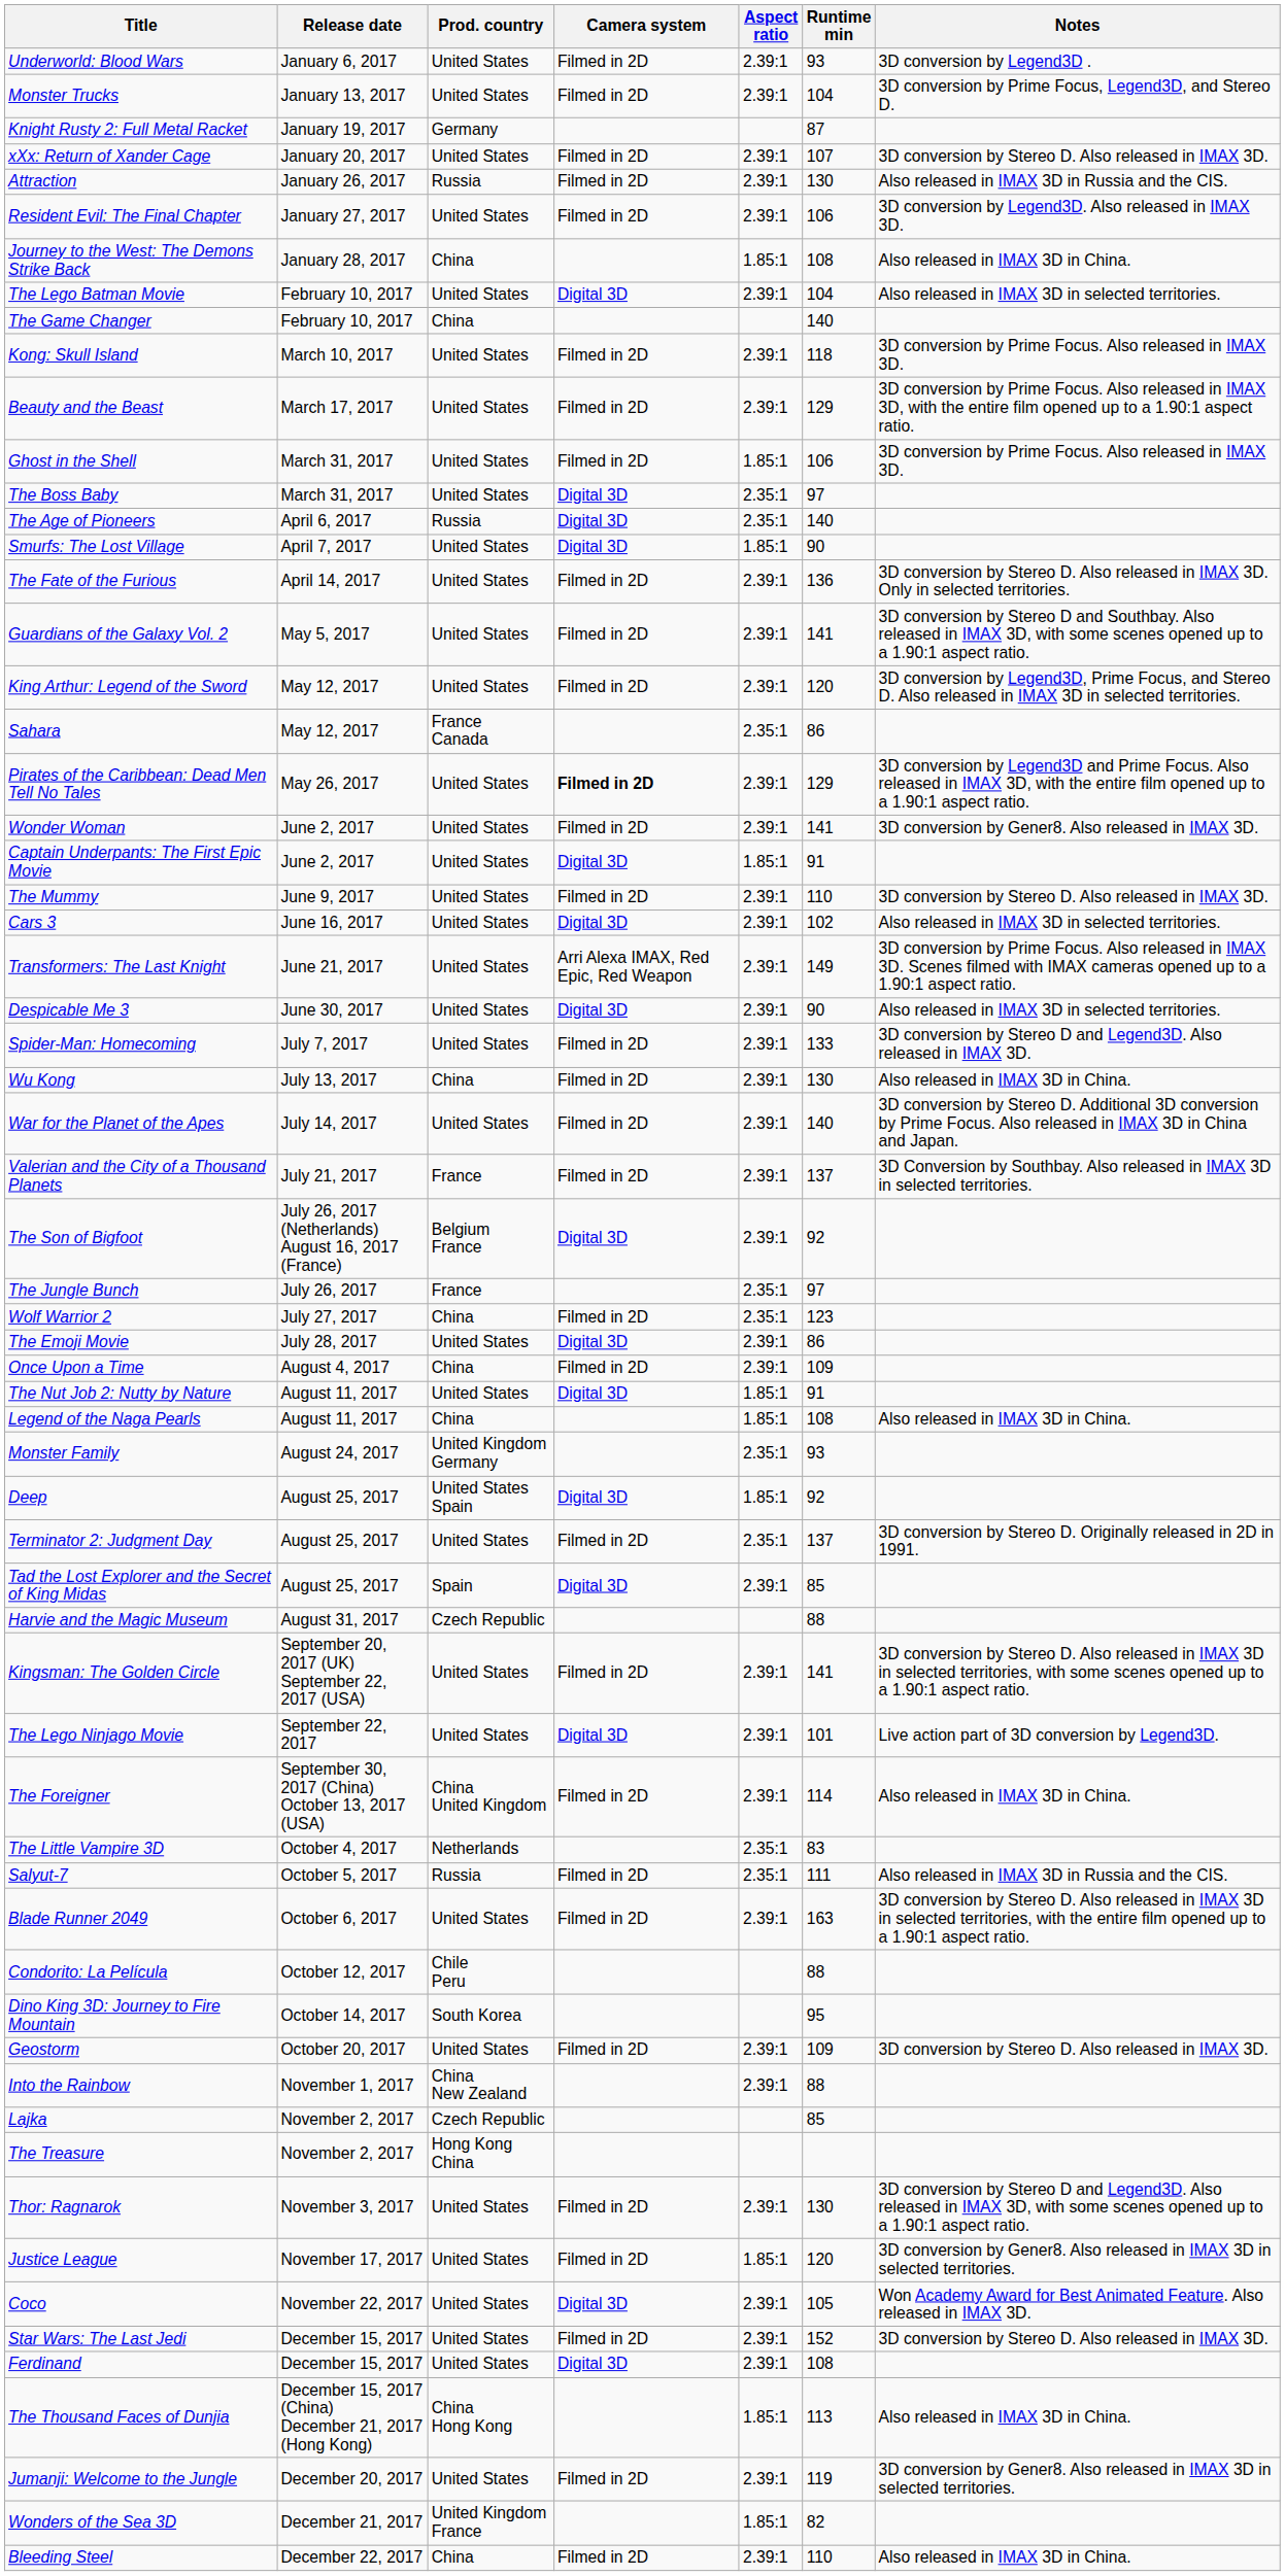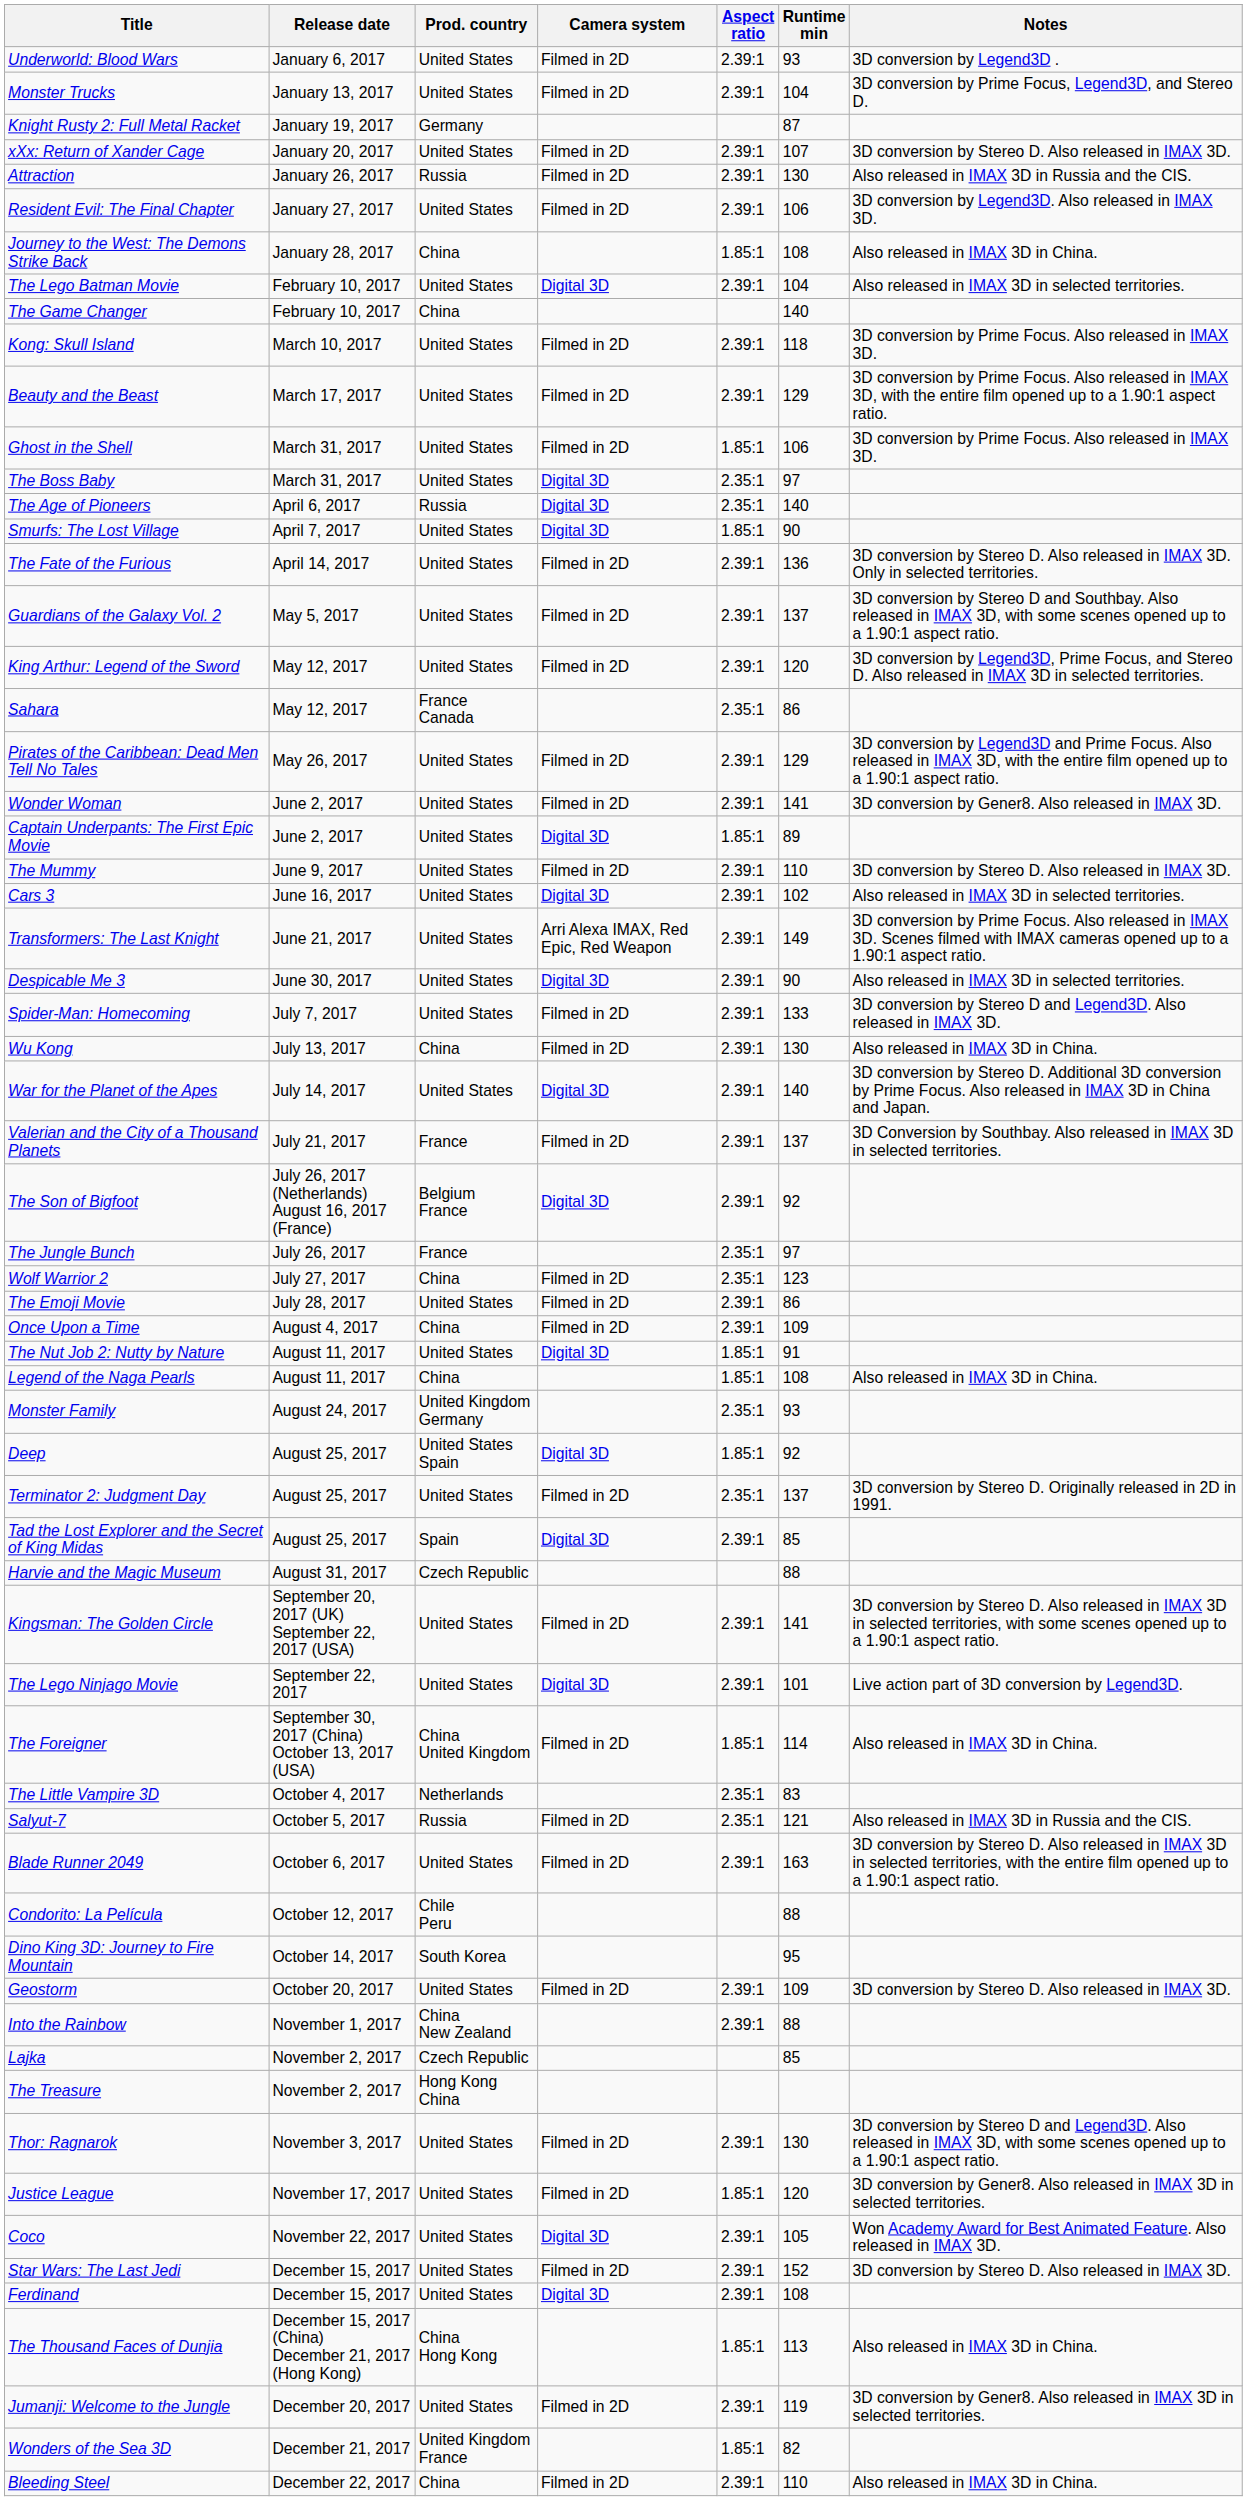Guardians of the Galaxy Vol. 2 | Runtime min: 141 -> 137
Pirates of the Caribbean: Dead Men Tell No Tales | Camera system: bold -> normal
Captain Underpants: The First Epic Movie | Runtime min: 91 -> 89
War for the Planet of the Apes | Camera system: Filmed in 2D -> Digital 3D
The Emoji Movie | Camera system: Digital 3D -> Filmed in 2D
The Foreigner | Aspect ratio: 2.39:1 -> 1.85:1
Salyut-7 | Runtime min: 111 -> 121
